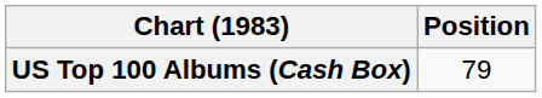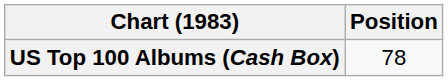US Top 100 Albums (Cash Box) | Position: 79 -> 78
